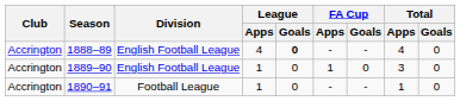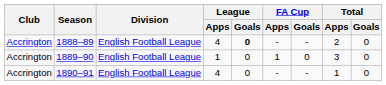1888–89 | Total / Apps: 4 -> 2
1890–91 | Division: Football League -> English Football League
1890–91 | League / Apps: 1 -> 4
